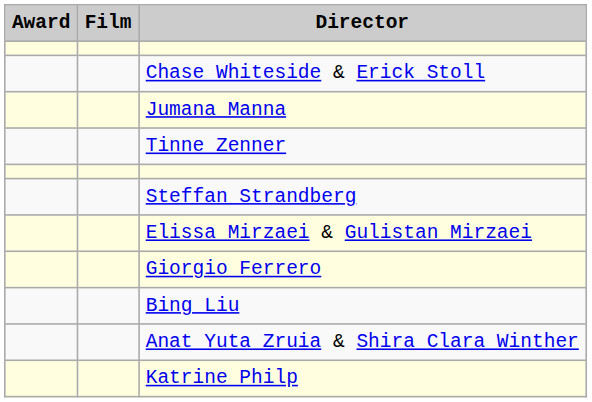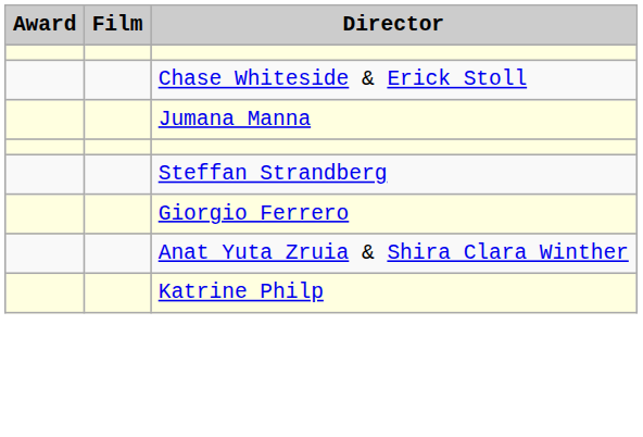- row: Tinne Zenner
- row: Elissa Mirzaei & Gulistan Mirzaei
- row: Bing Liu
